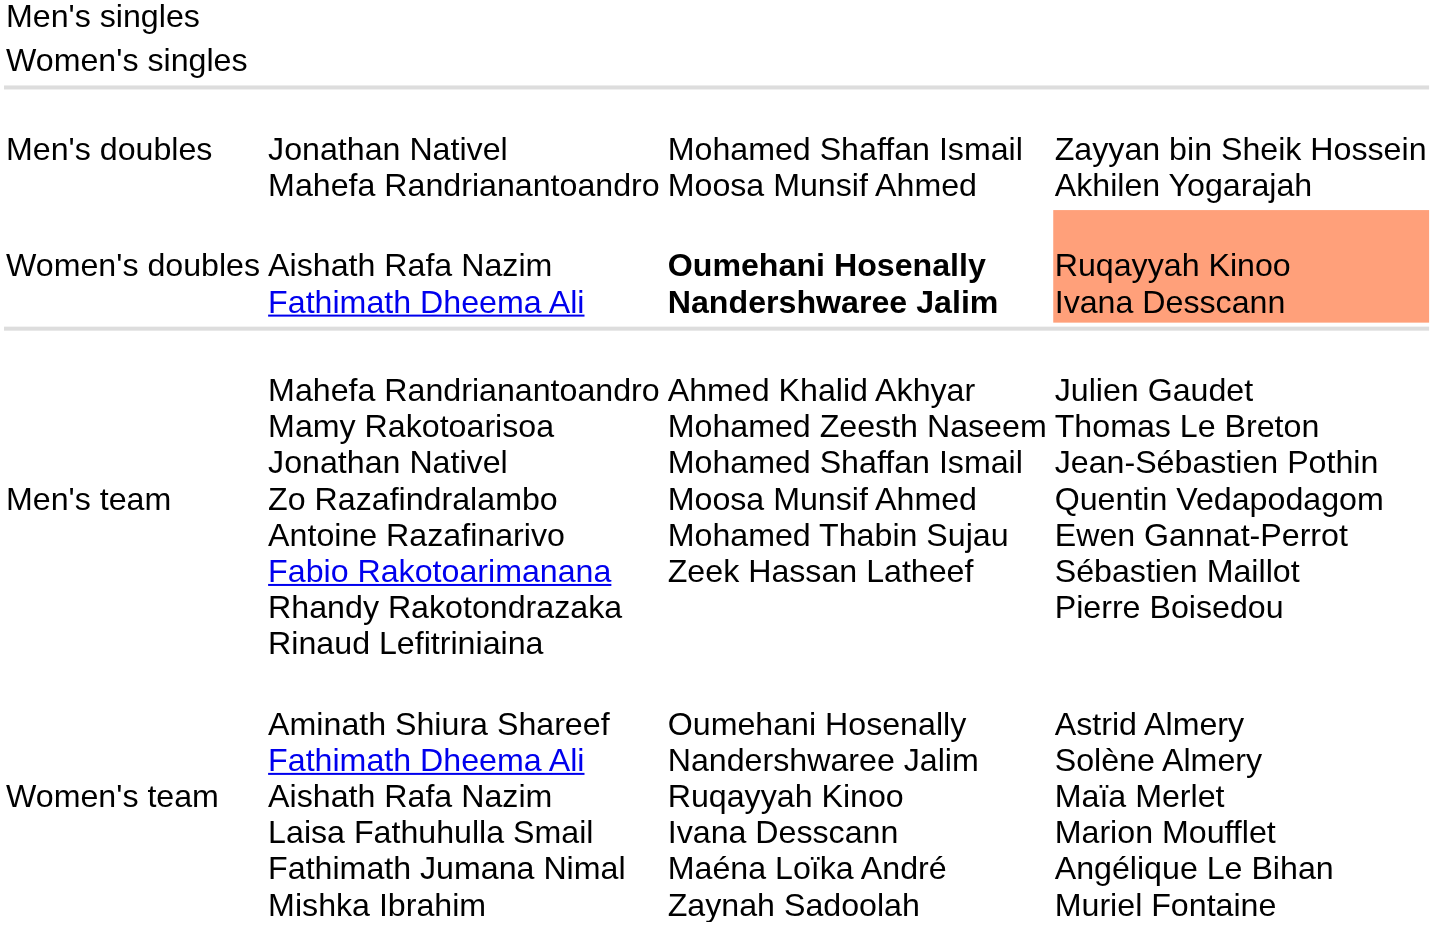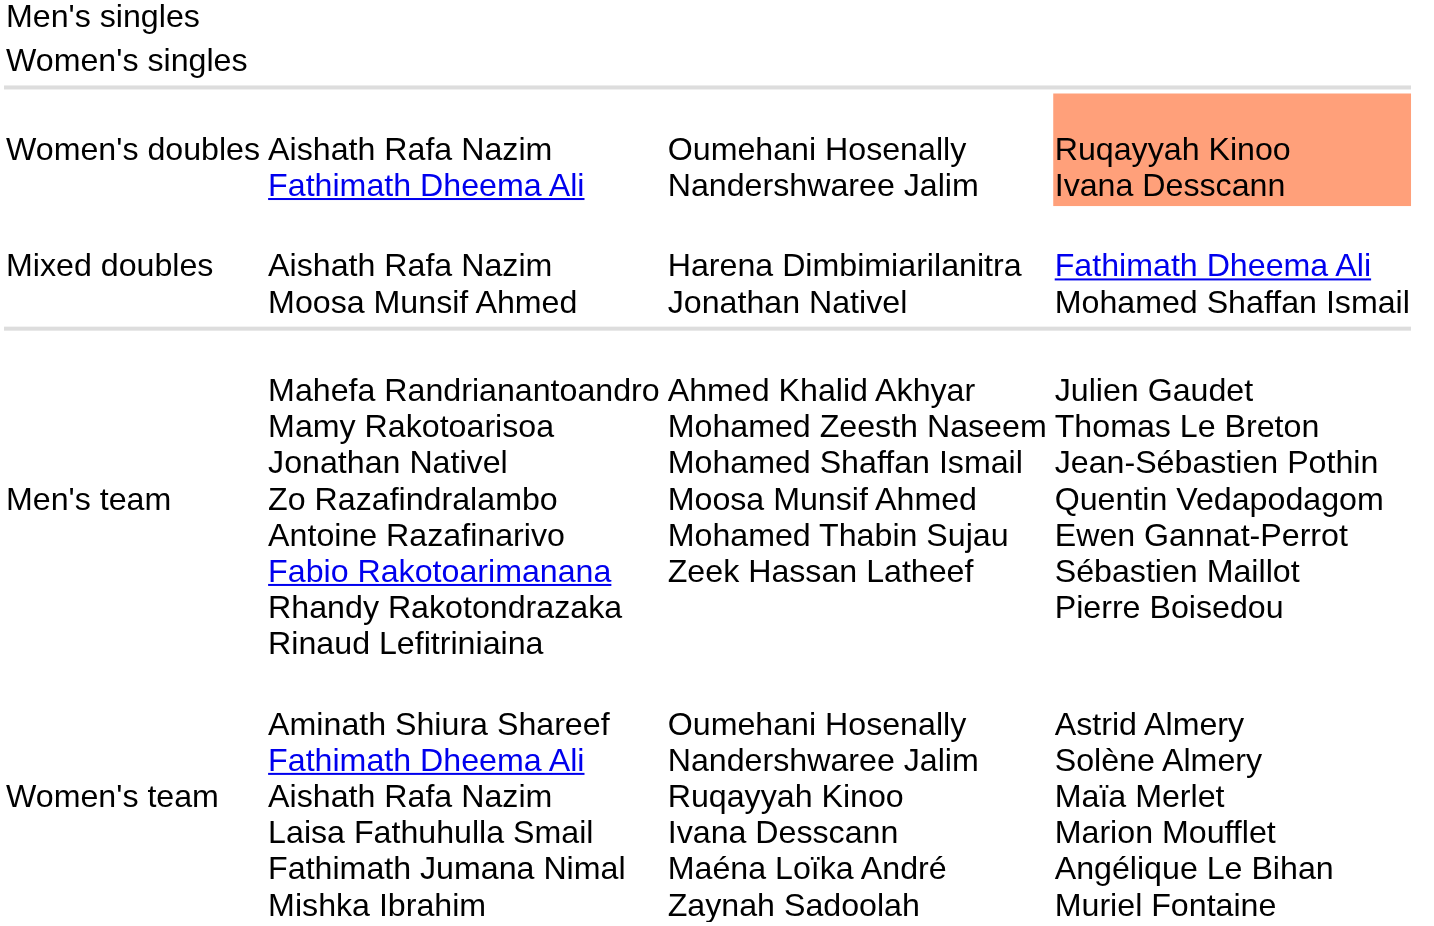- row: Men's doubles | Jonathan Nativel Mahefa Randrianantoandro | Mohamed Shaffan Ismail Moosa Munsif Ahmed | Zayyan bin Sheik Hossein Akhilen Yogarajah
Women's doubles | column 3: bold -> normal
+ row: Mixed doubles | Aishath Rafa Nazim Moosa Munsif Ahmed | Harena Dimbimiarilanitra Jonathan Nativel | Fathimath Dheema Ali Mohamed Shaffan Ismail
